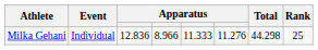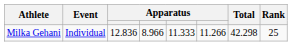Milka Gehani | column 6: 11.276 -> 11.266
Milka Gehani | Total: 44.298 -> 42.298
